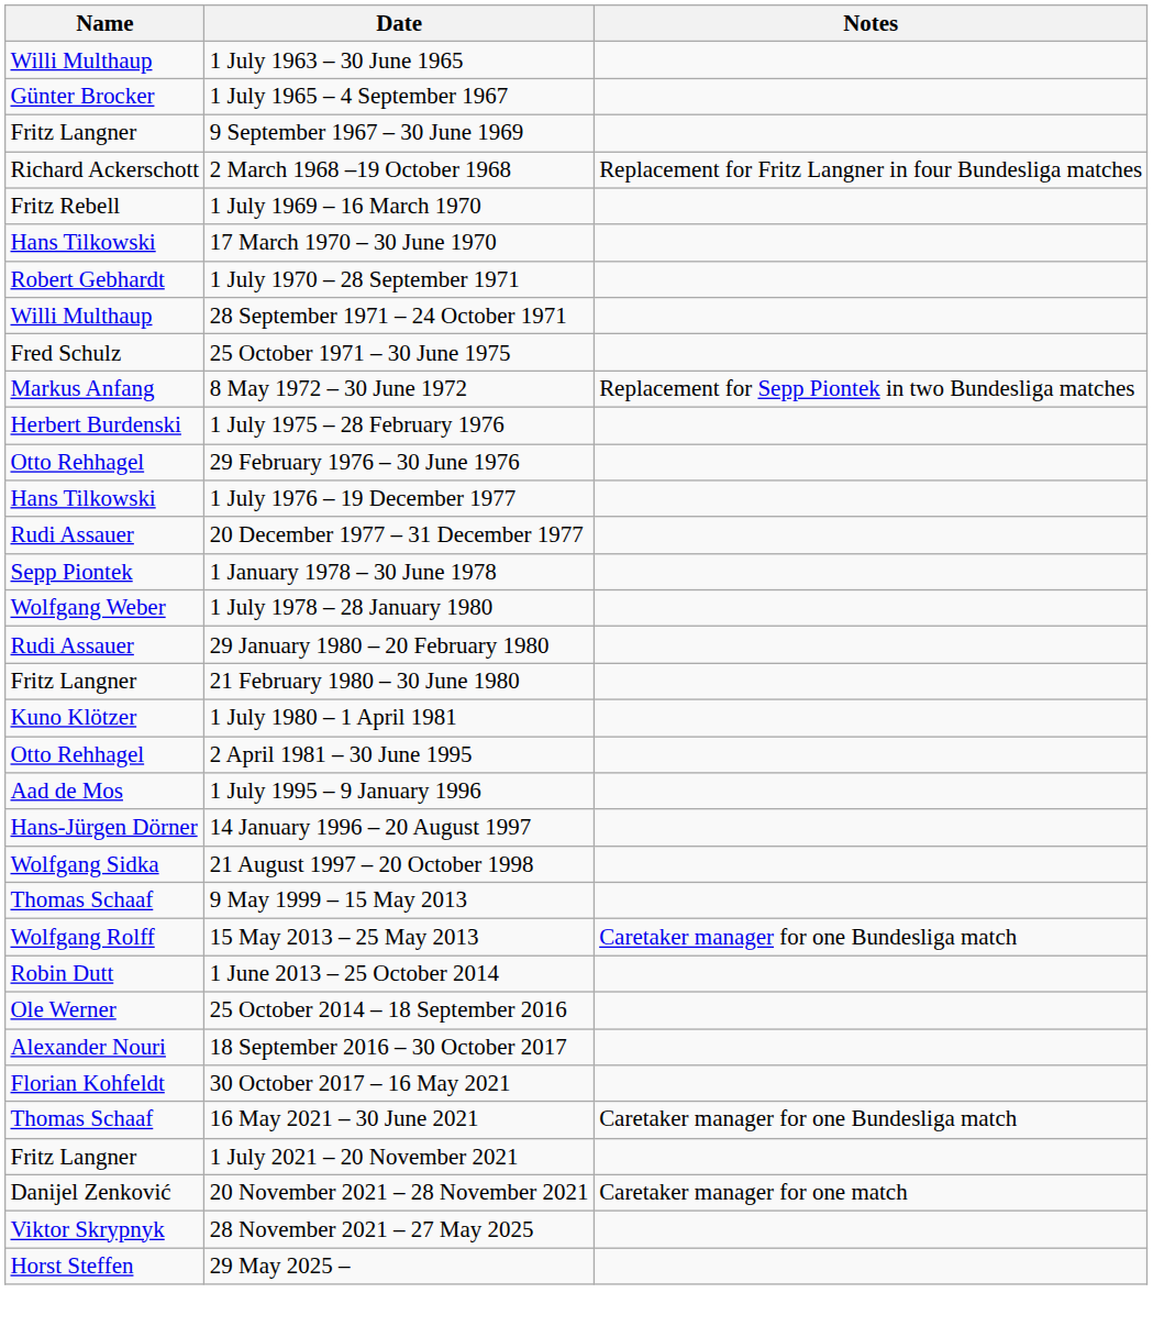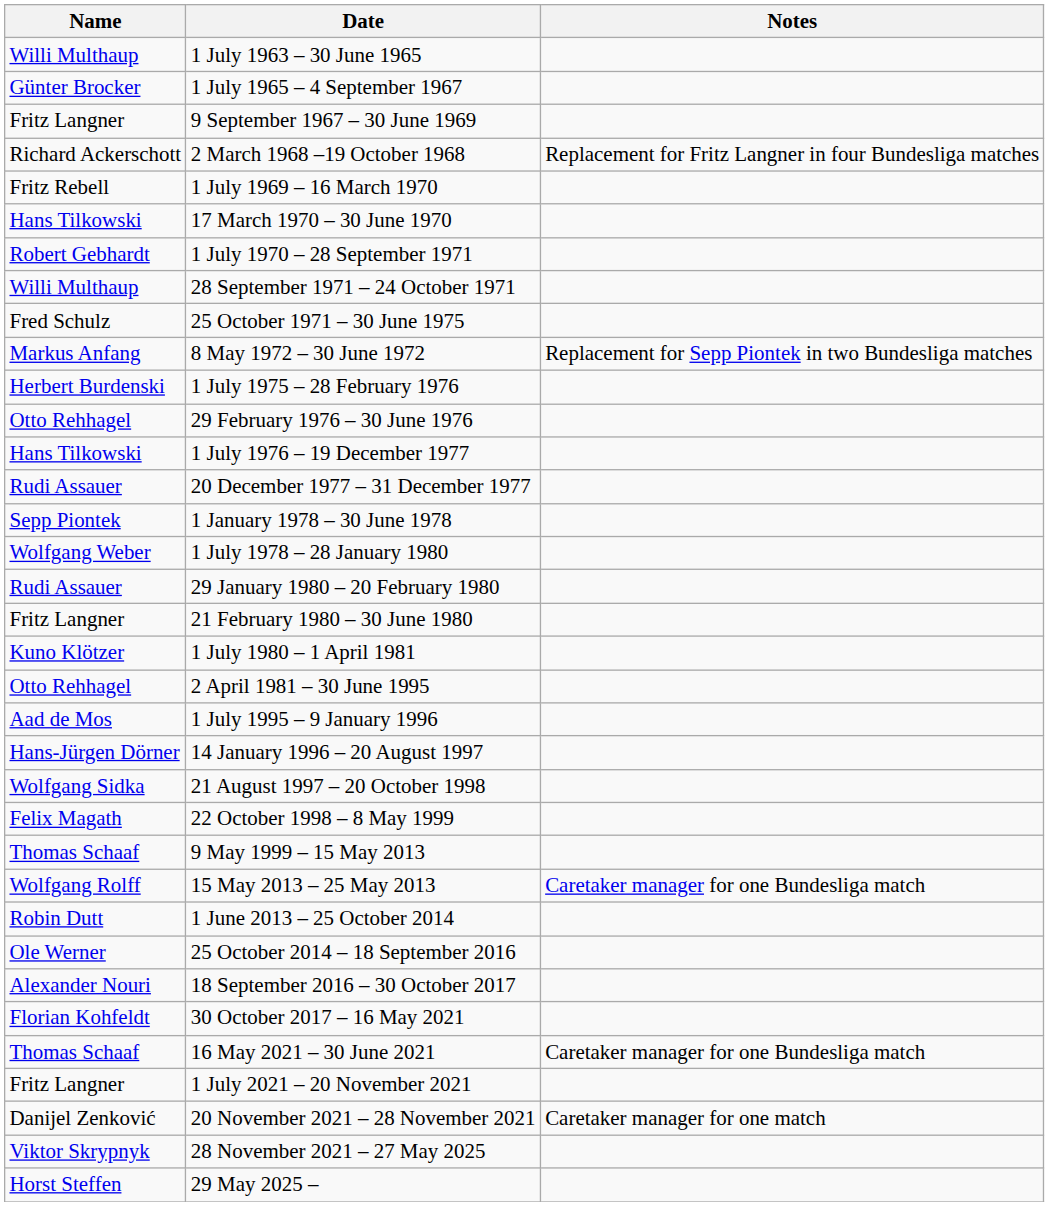+ row: Felix Magath | 22 October 1998 – 8 May 1999
